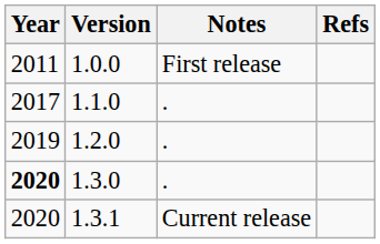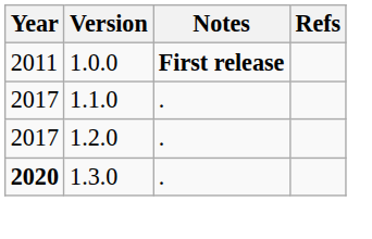1.0.0 | Notes: normal -> bold
1.2.0 | Year: 2019 -> 2017
- row: 2020 | 1.3.1 | Current release
